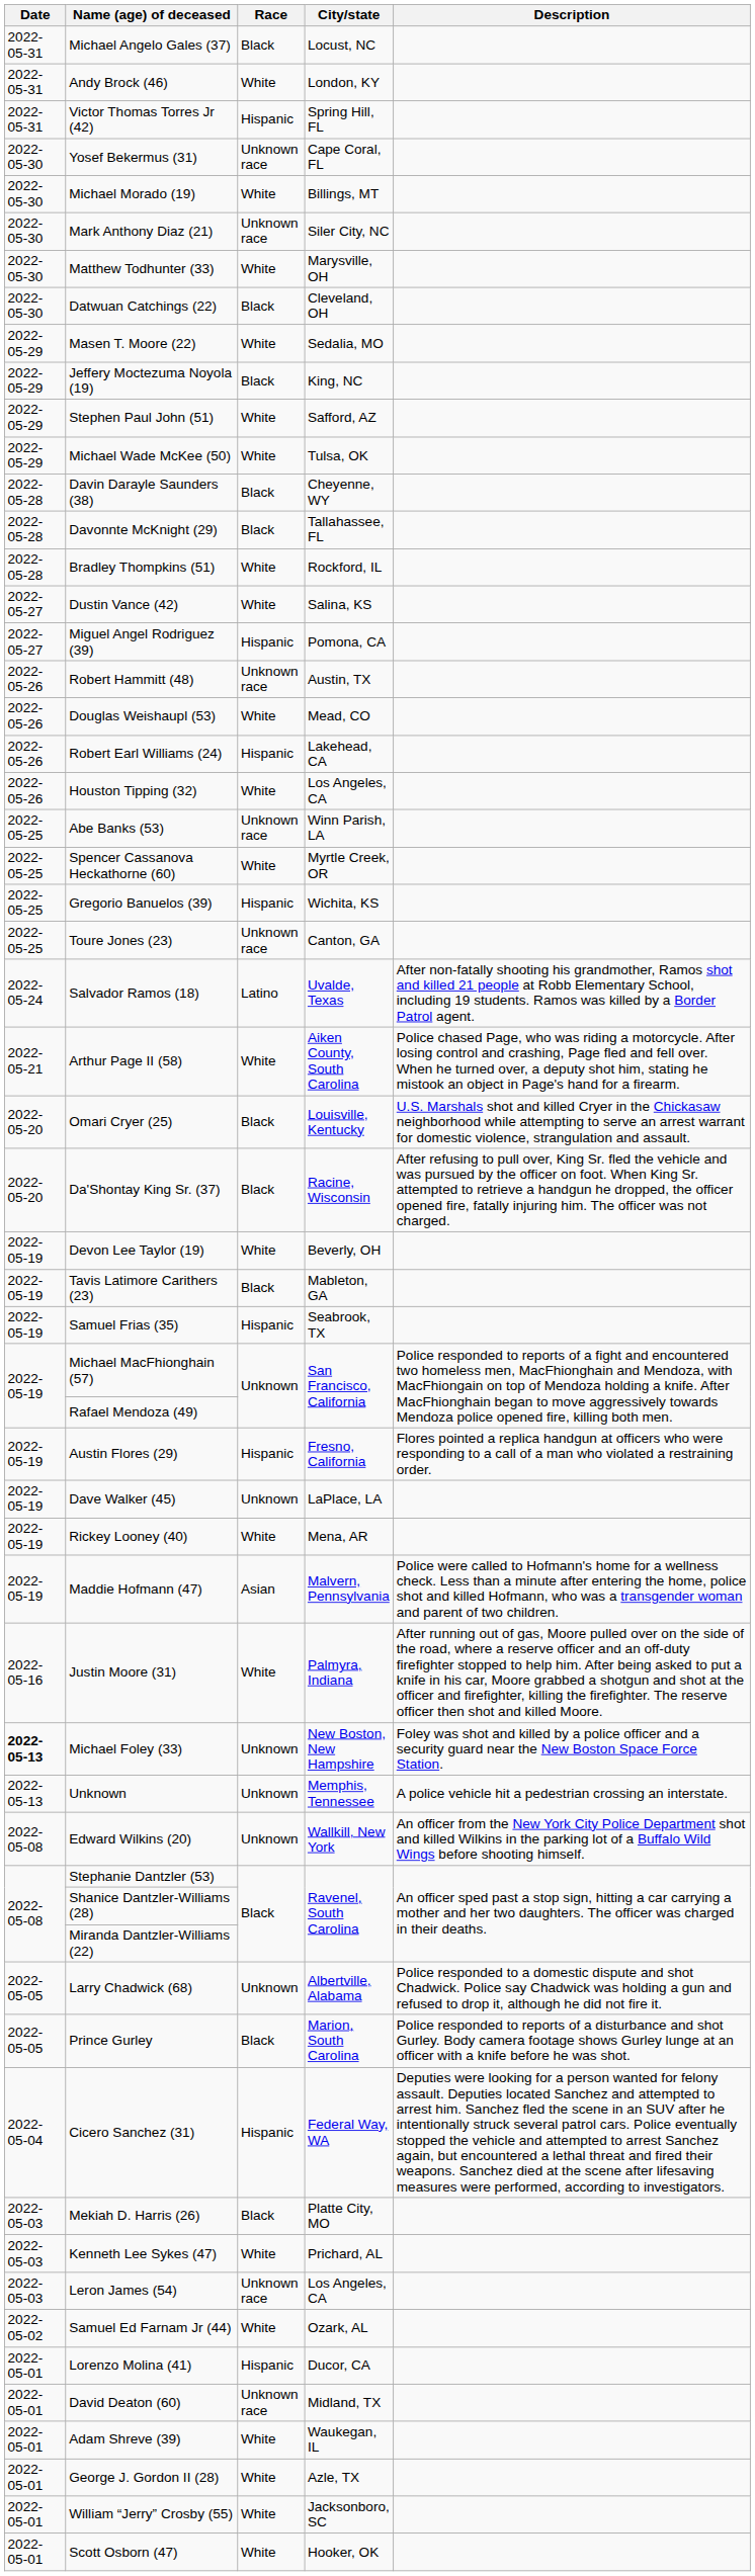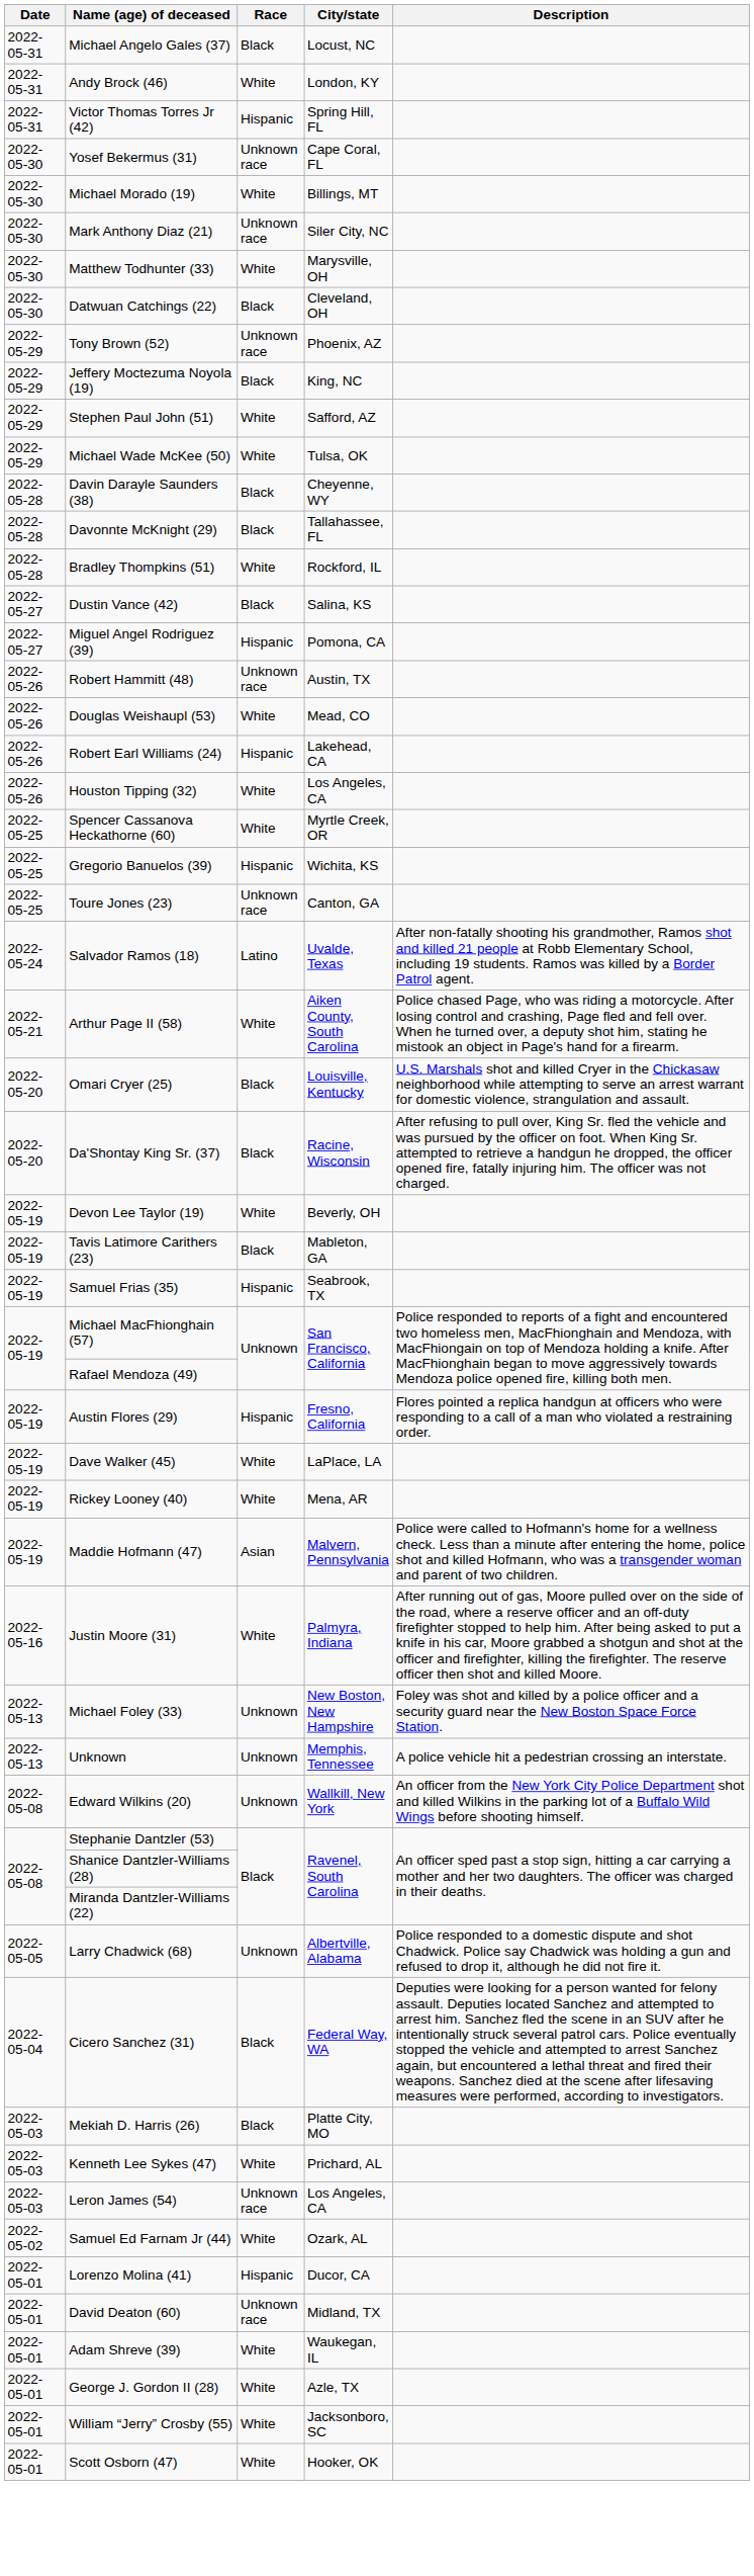- row: 2022-05-29 | Masen T. Moore (22) | White | Sedalia, MO
+ row: 2022-05-29 | Tony Brown (52) | Unknown race | Phoenix, AZ
Dustin Vance (42) | Race: White -> Black
- row: 2022-05-25 | Abe Banks (53) | Unknown race | Winn Parish, LA
Dave Walker (45) | Race: Unknown -> White
Michael Foley (33) | Date: bold -> normal
- row: 2022-05-05 | Prince Gurley | Black | Marion, South Carolina | Police responded to reports of a disturbance and shot Gurley. Body camera footage shows Gurley lunge at an officer with a knife before he was shot.
Cicero Sanchez (31) | Race: Hispanic -> Black
